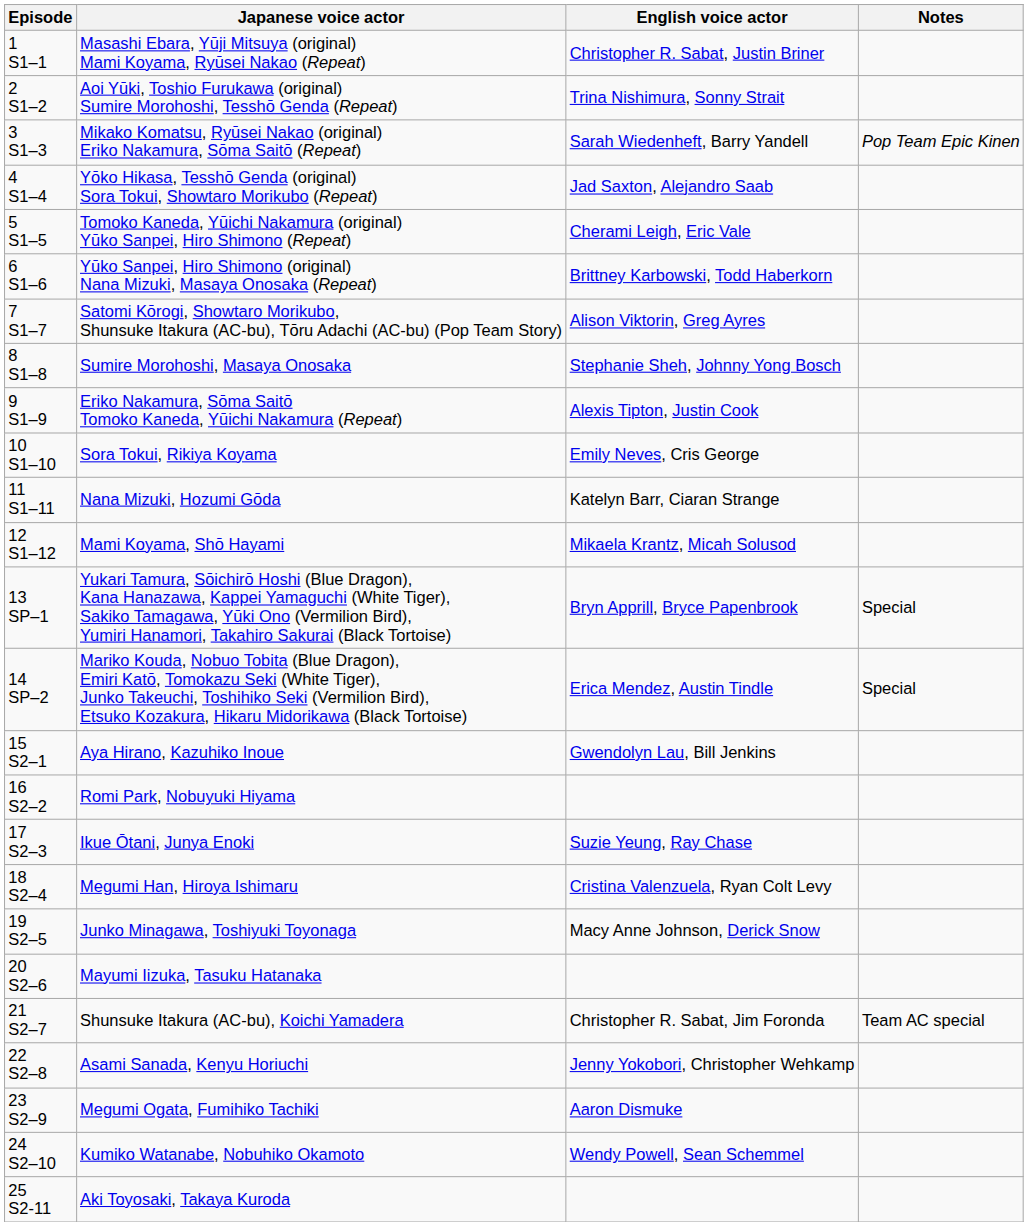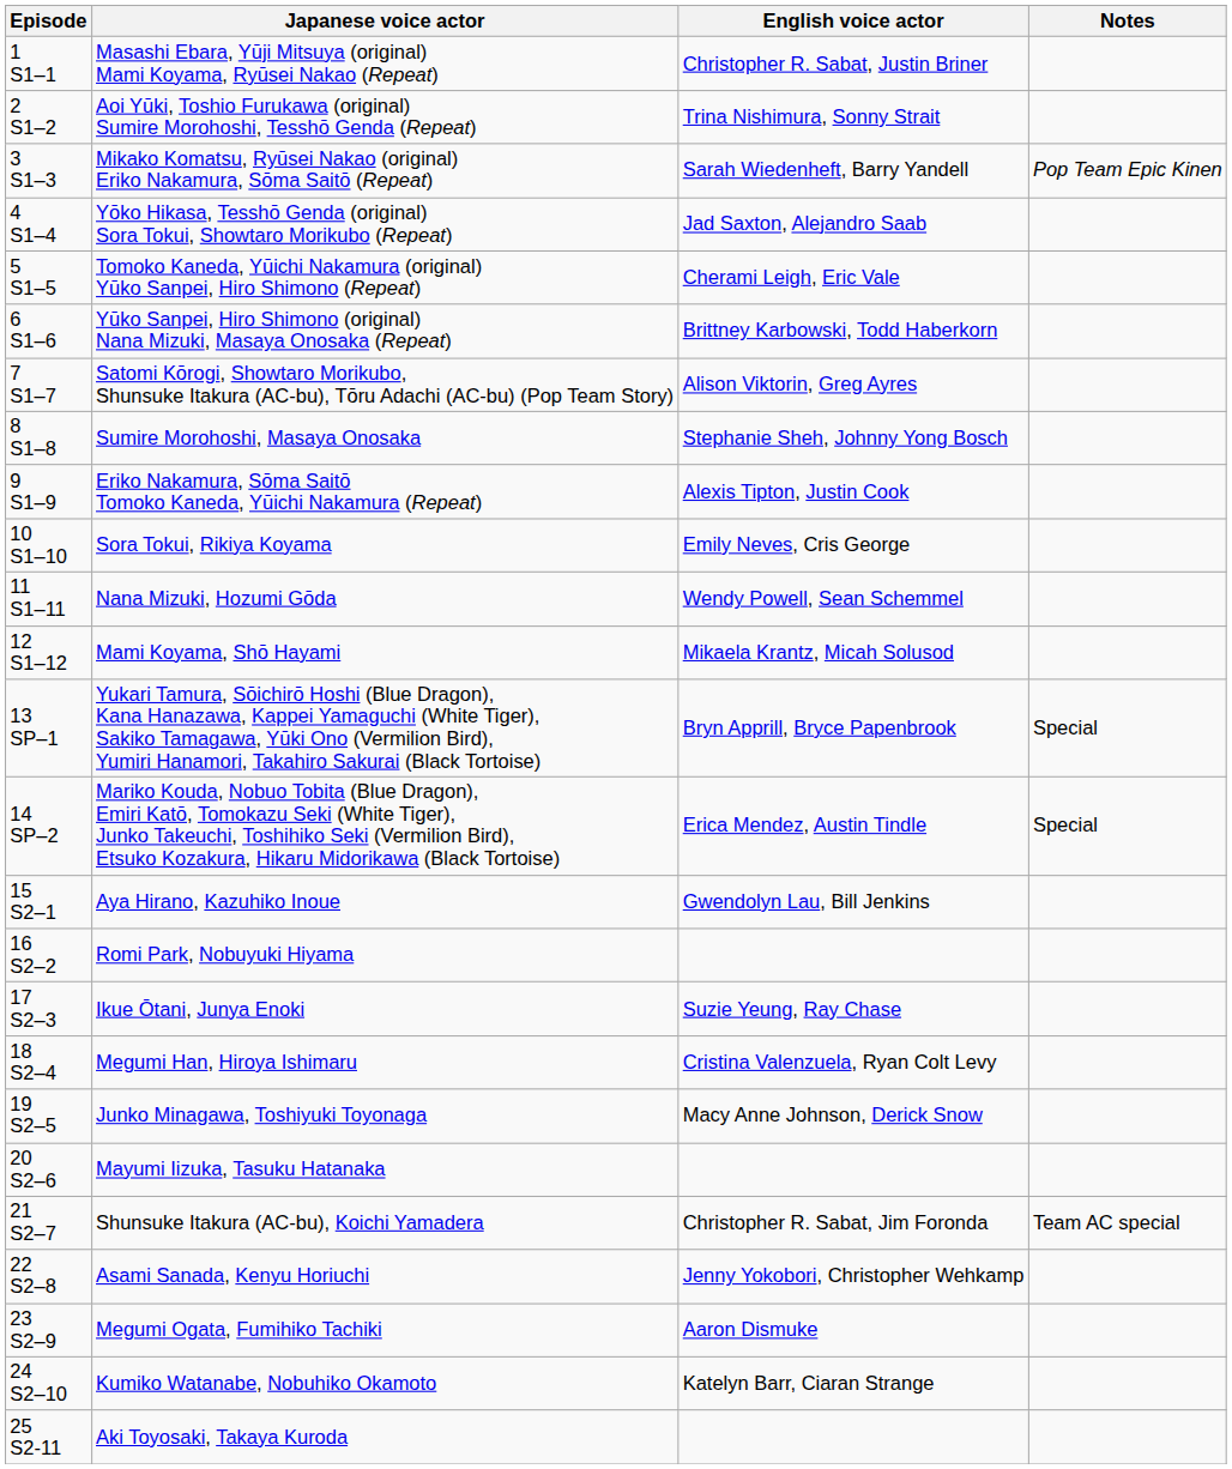Nana Mizuki, Hozumi Gōda | English voice actor: Katelyn Barr, Ciaran Strange -> Wendy Powell, Sean Schemmel
Kumiko Watanabe, Nobuhiko Okamoto | English voice actor: Wendy Powell, Sean Schemmel -> Katelyn Barr, Ciaran Strange
